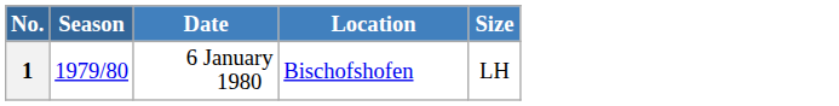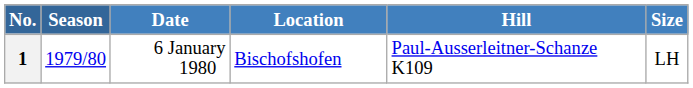+ column: Hill | Paul-Ausserleitner-Schanze K109
